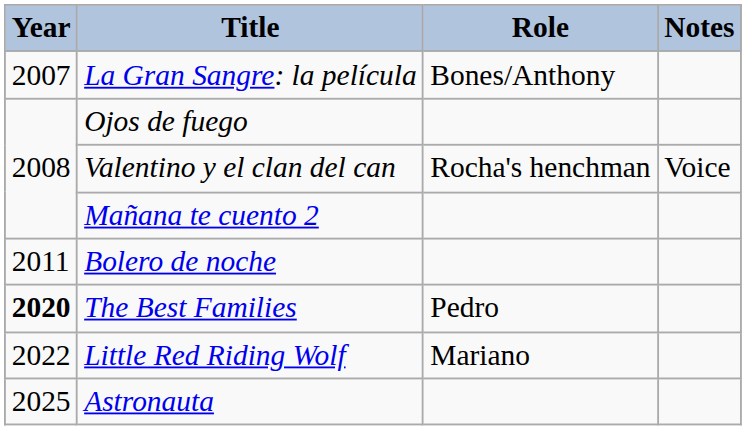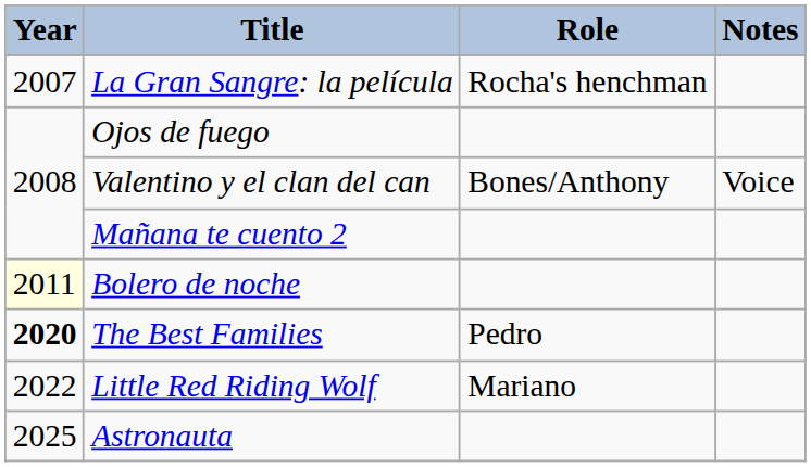La Gran Sangre: la película | Role: Bones/Anthony -> Rocha's henchman
Valentino y el clan del can | Role: Rocha's henchman -> Bones/Anthony
Bolero de noche | Year: no background -> lightyellow background
